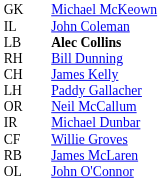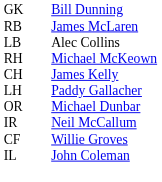GK | column 3: Michael McKeown -> Bill Dunning
rows swapped: RB <-> IL
LB | column 3: bold -> normal
RH | column 3: Bill Dunning -> Michael McKeown
OR | column 3: Neil McCallum -> Michael Dunbar
IR | column 3: Michael Dunbar -> Neil McCallum
- row: OL | John O'Connor
